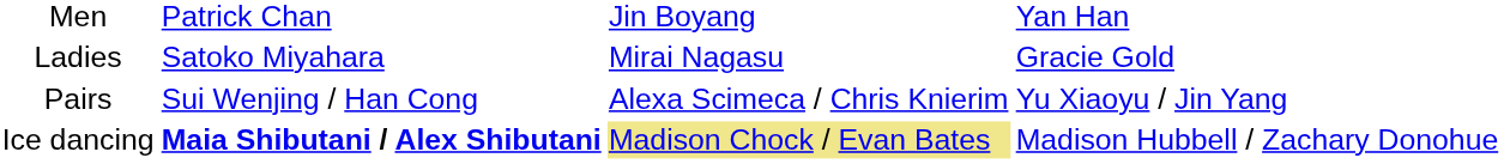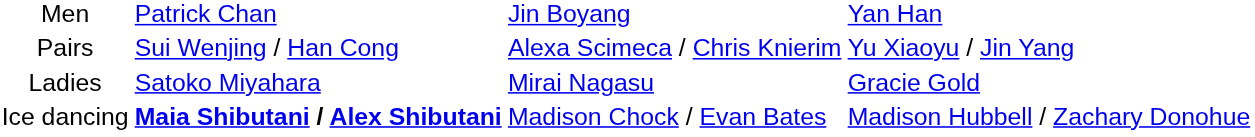rows swapped: Ladies <-> Pairs
Ice dancing | column 3: khaki background -> no background
